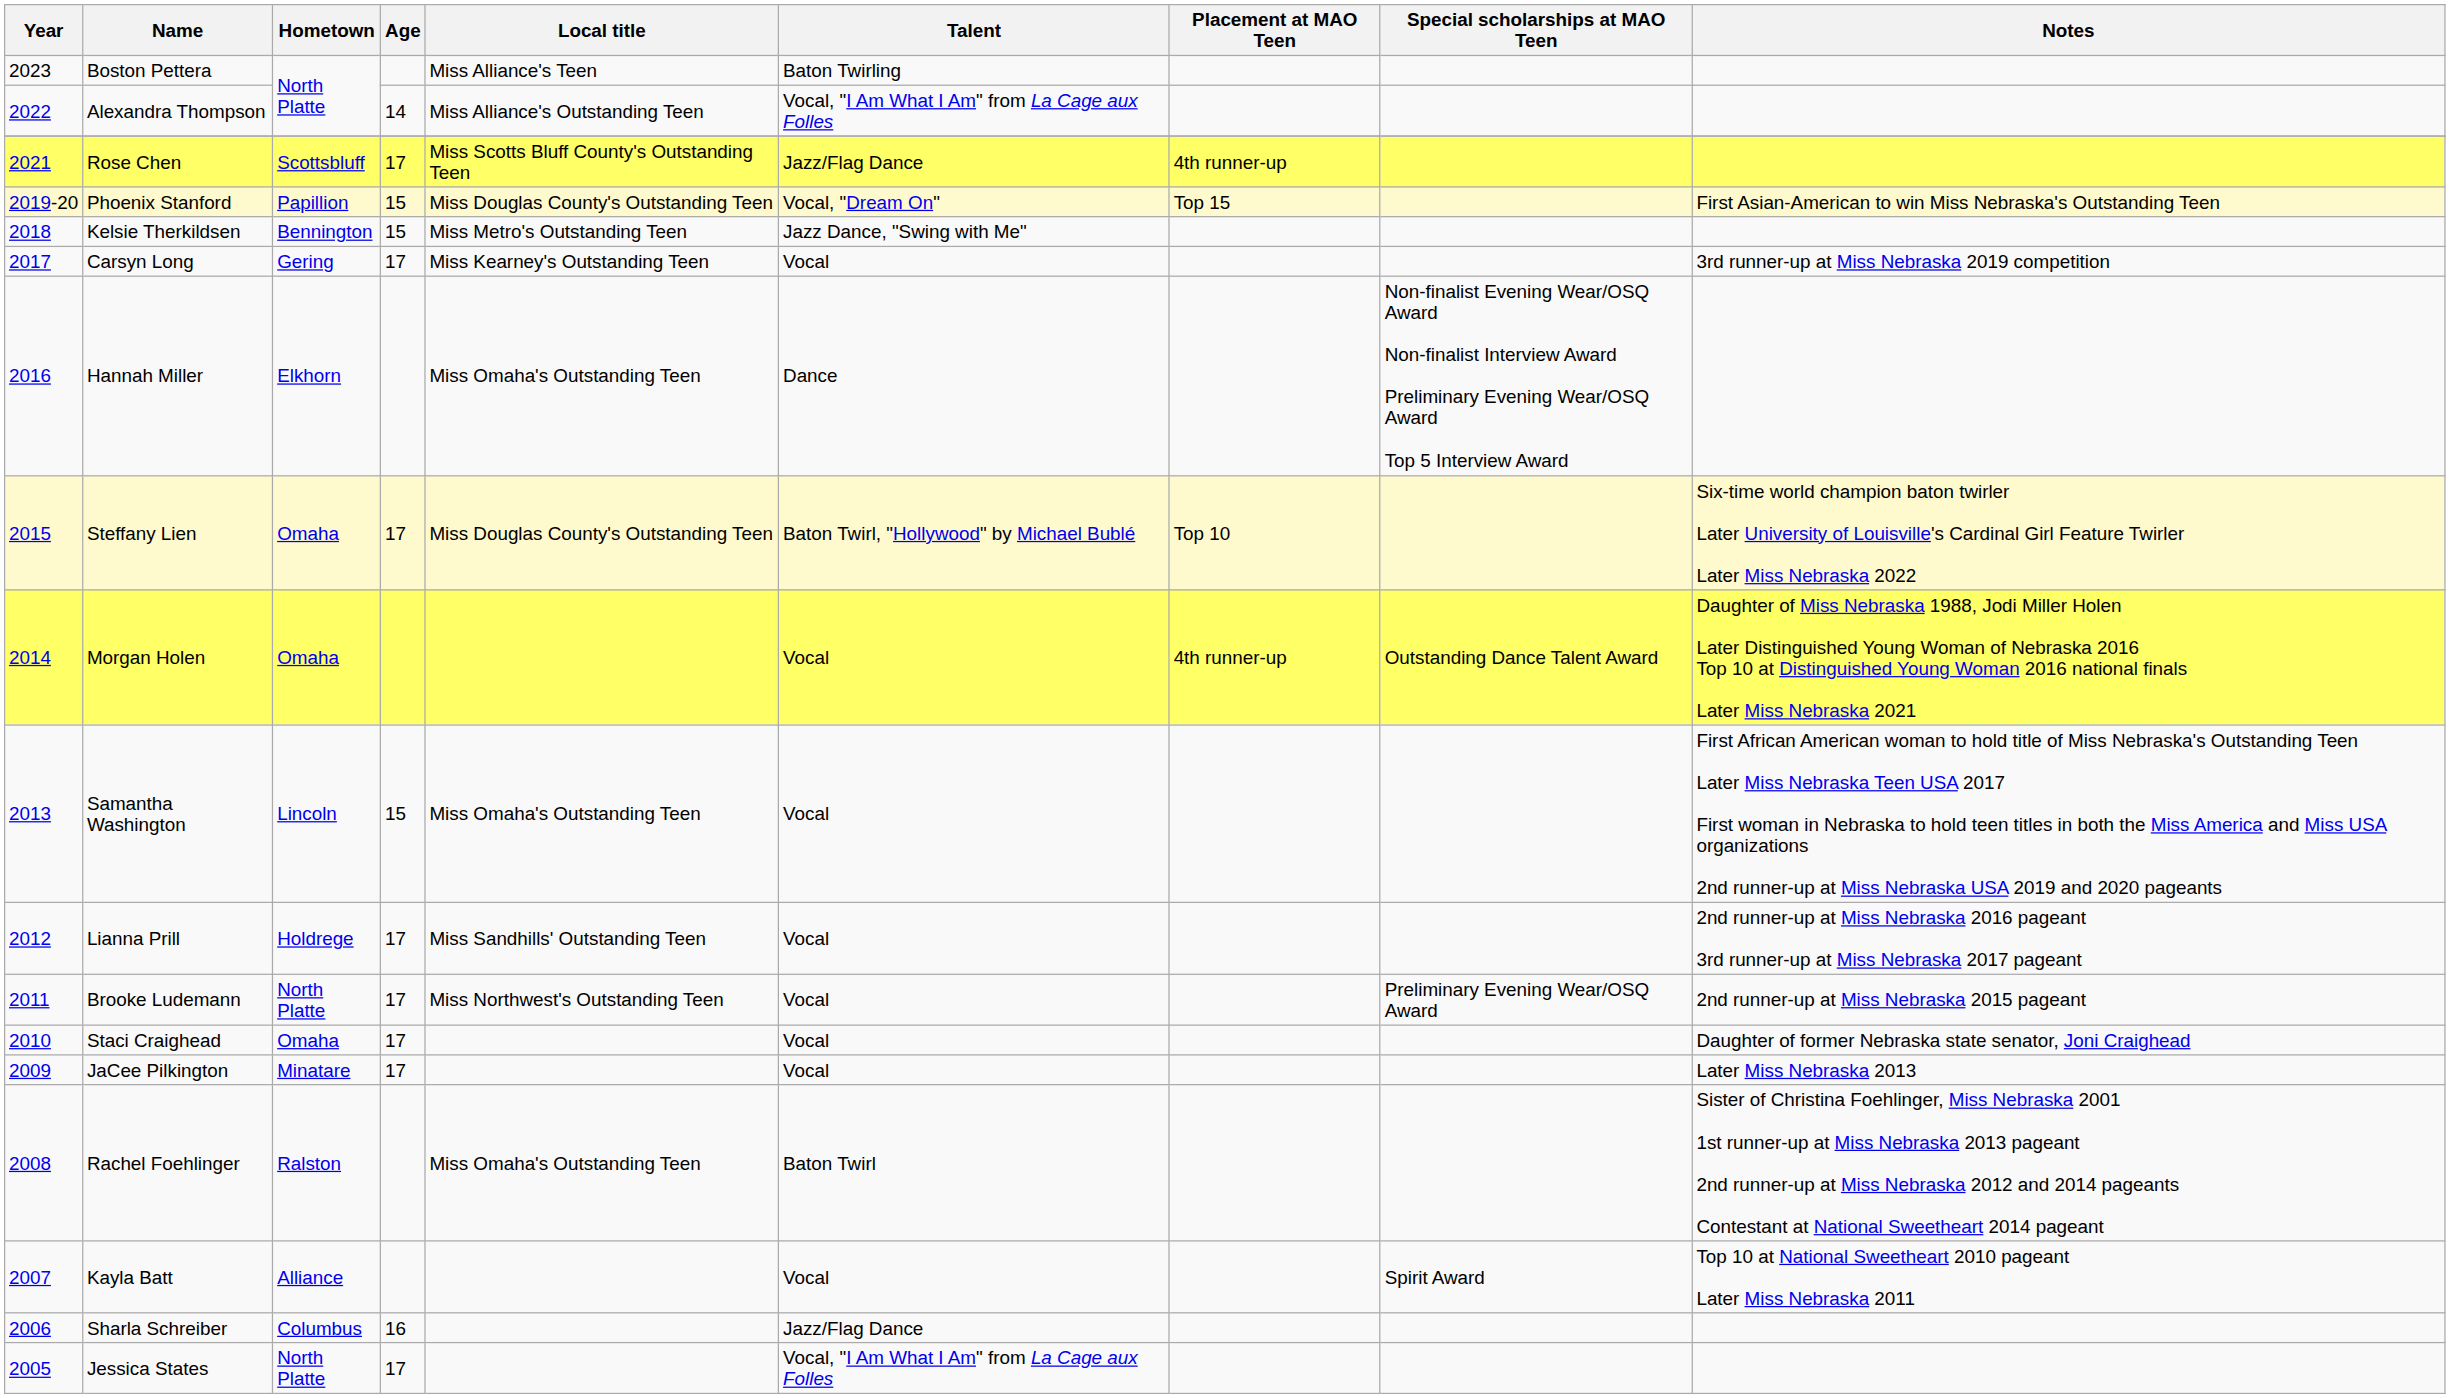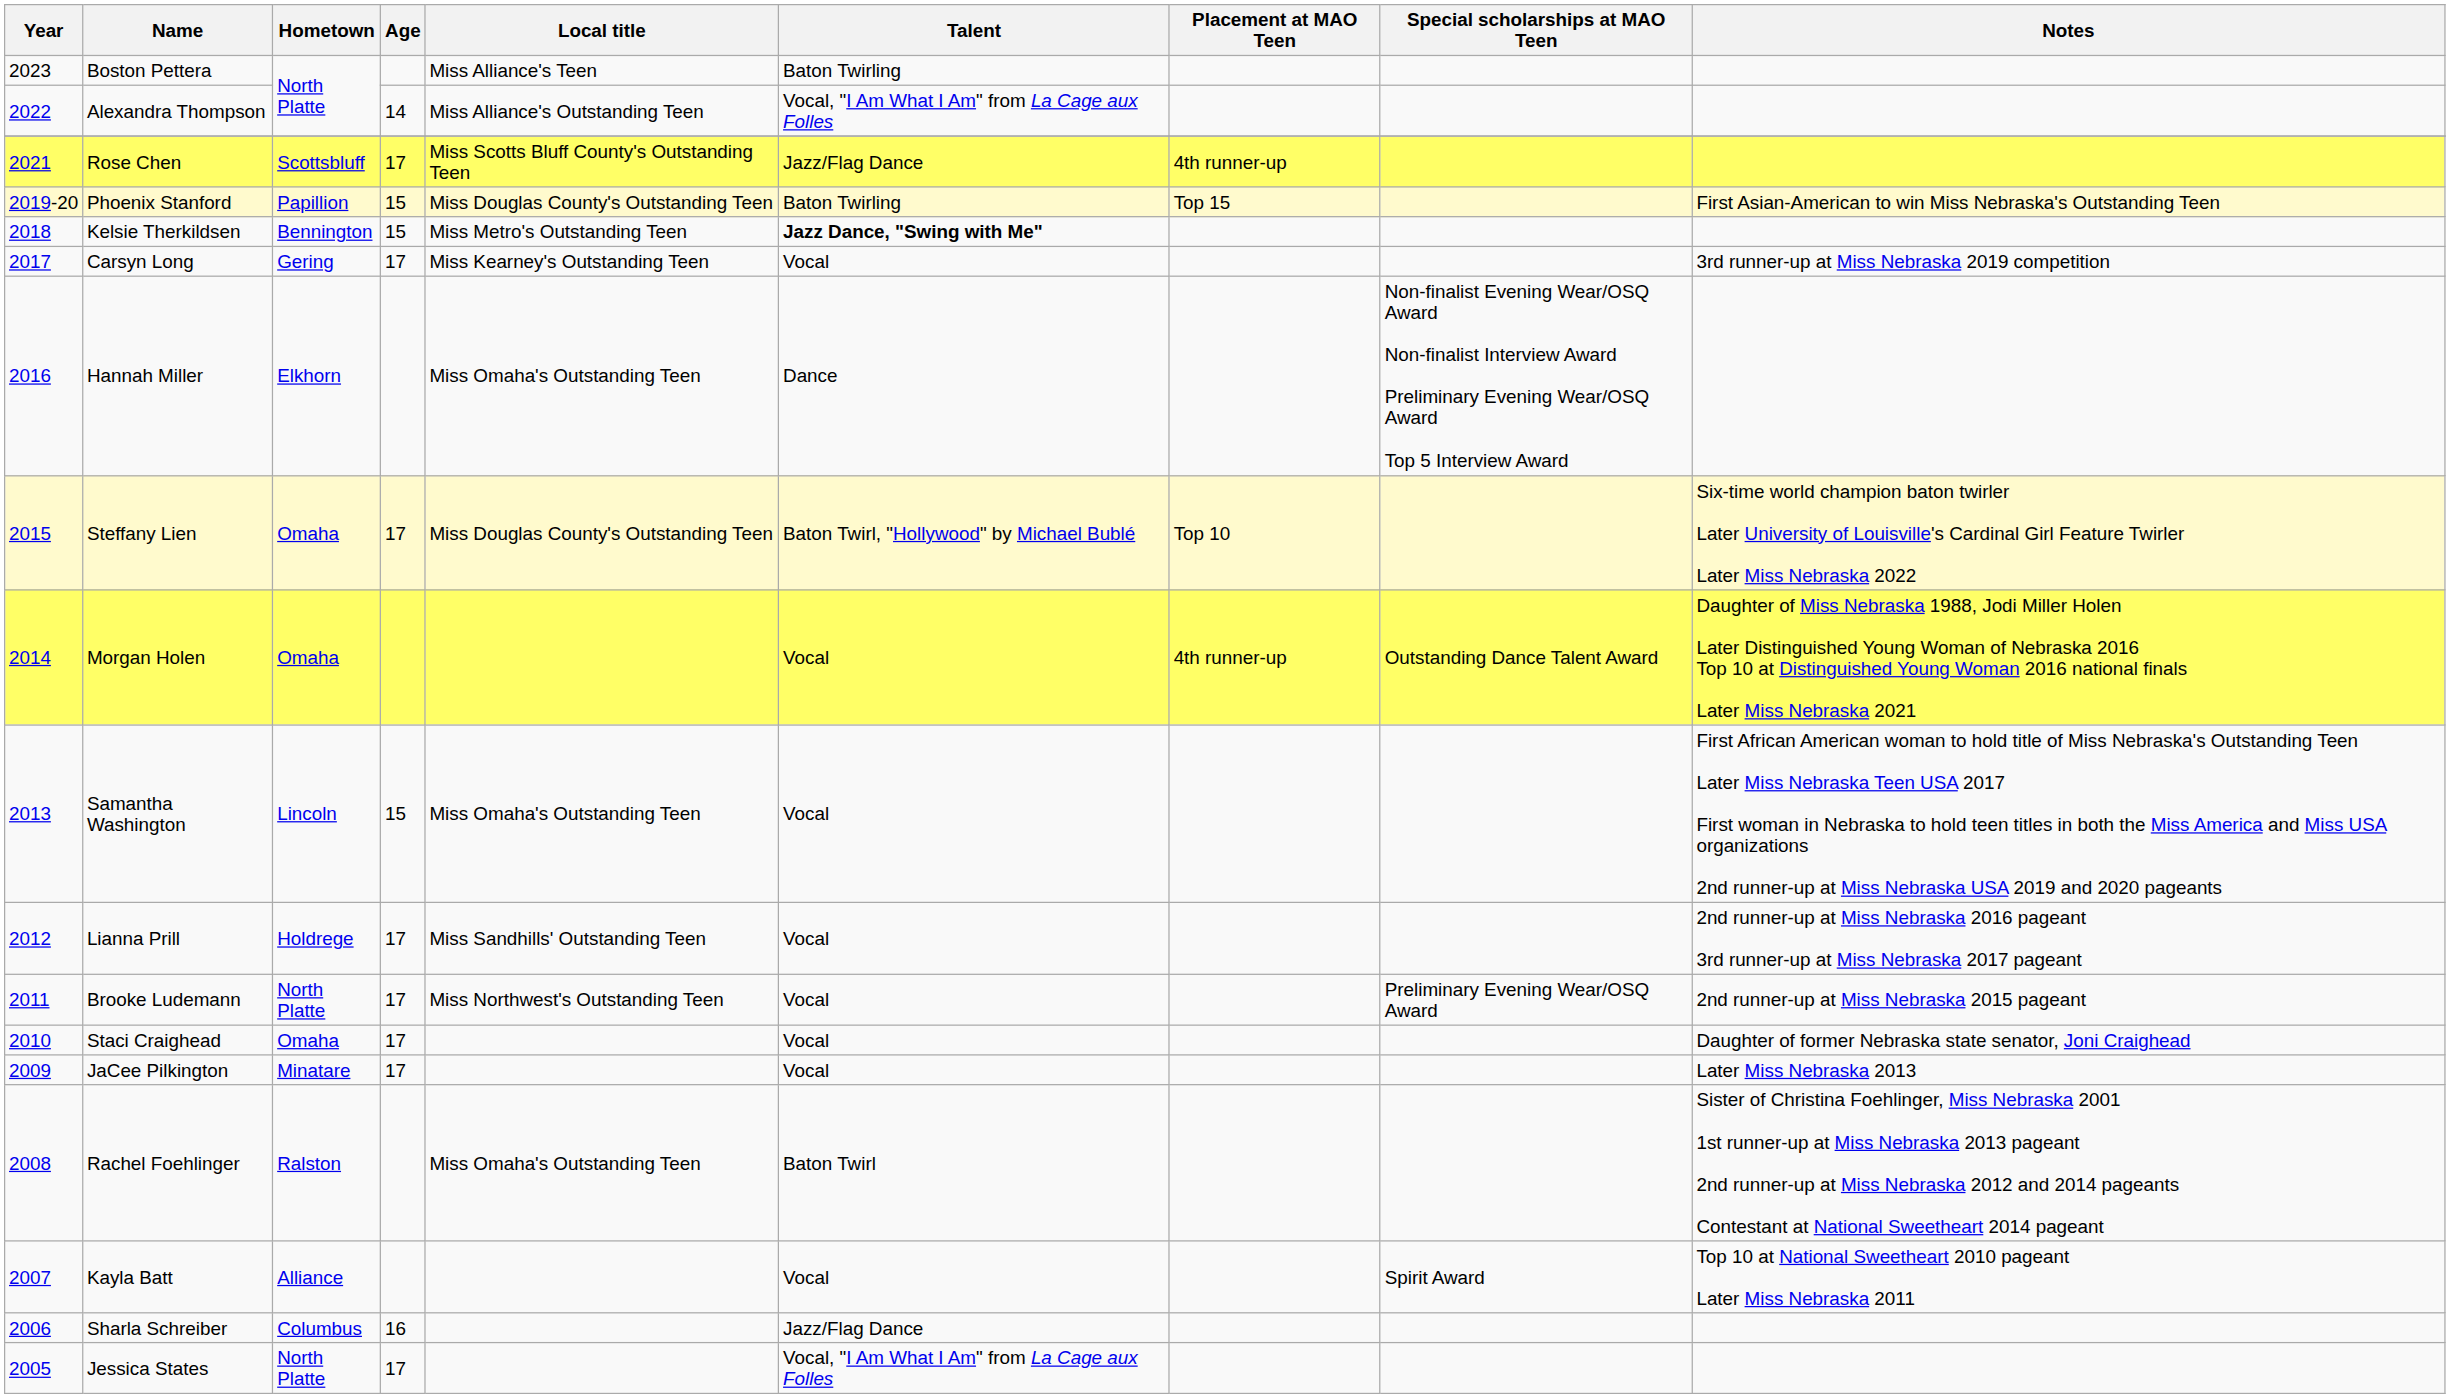Phoenix Stanford | Talent: Vocal, "Dream On" -> Baton Twirling
Kelsie Therkildsen | Talent: normal -> bold
